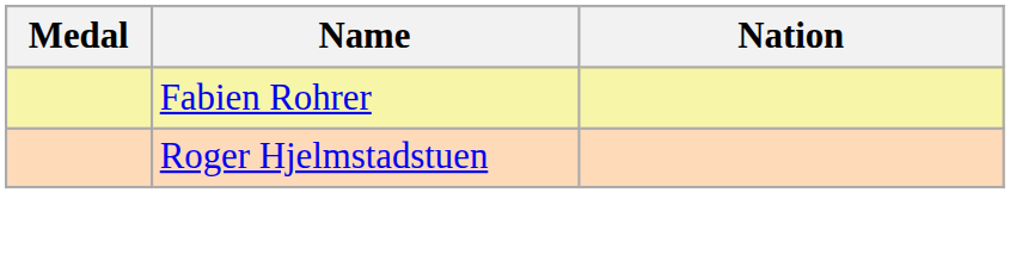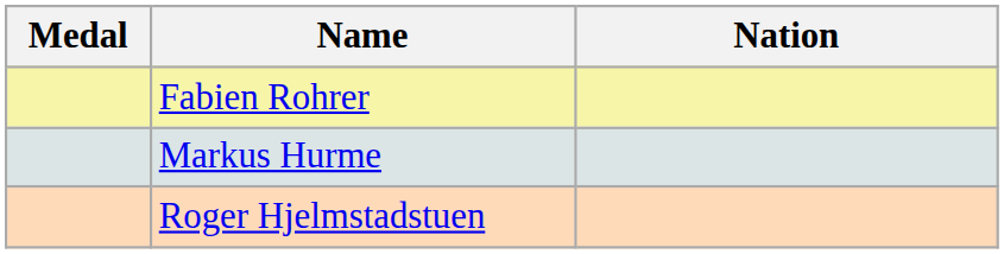+ row: Markus Hurme
